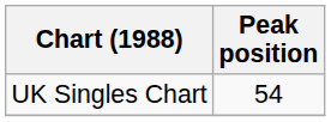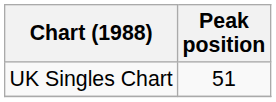UK Singles Chart | Peak position: 54 -> 51
